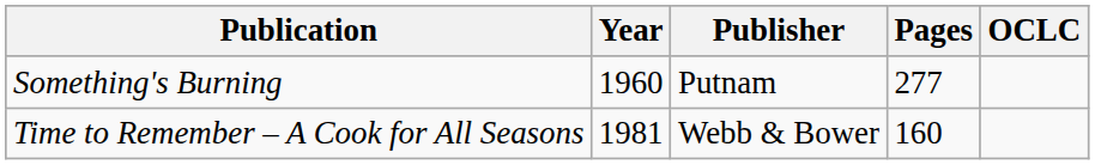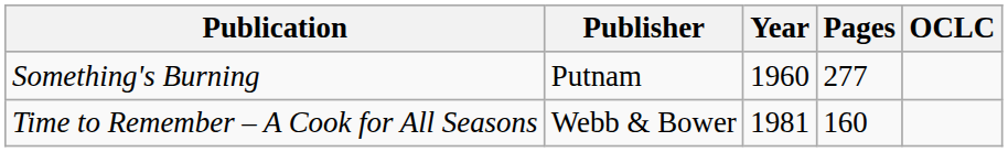columns swapped: Year <-> Publisher
